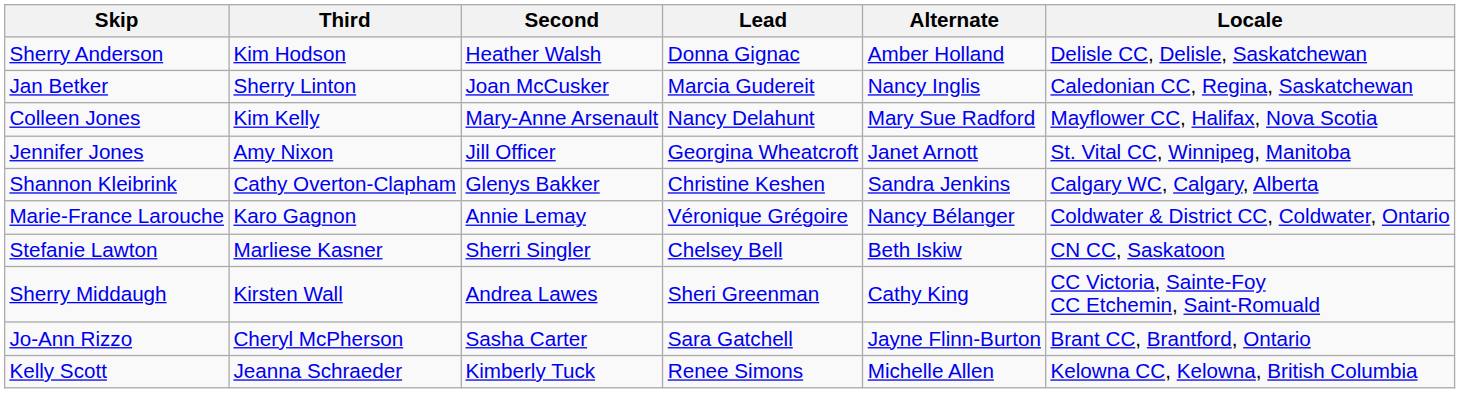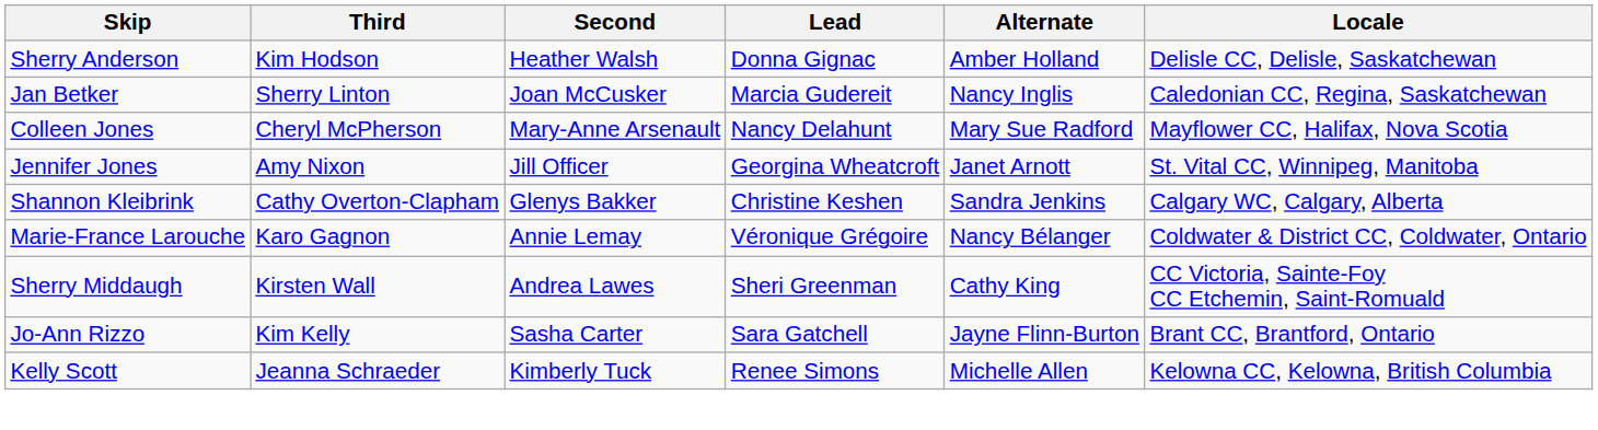Colleen Jones | Third: Kim Kelly -> Cheryl McPherson
- row: Stefanie Lawton | Marliese Kasner | Sherri Singler | Chelsey Bell | Beth Iskiw | CN CC, Saskatoon
Jo-Ann Rizzo | Third: Cheryl McPherson -> Kim Kelly
